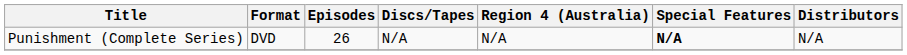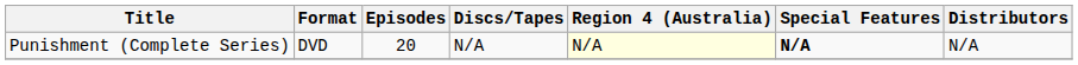Punishment (Complete Series) | Episodes: 26 -> 20
Punishment (Complete Series) | Region 4 (Australia): no background -> lightyellow background
